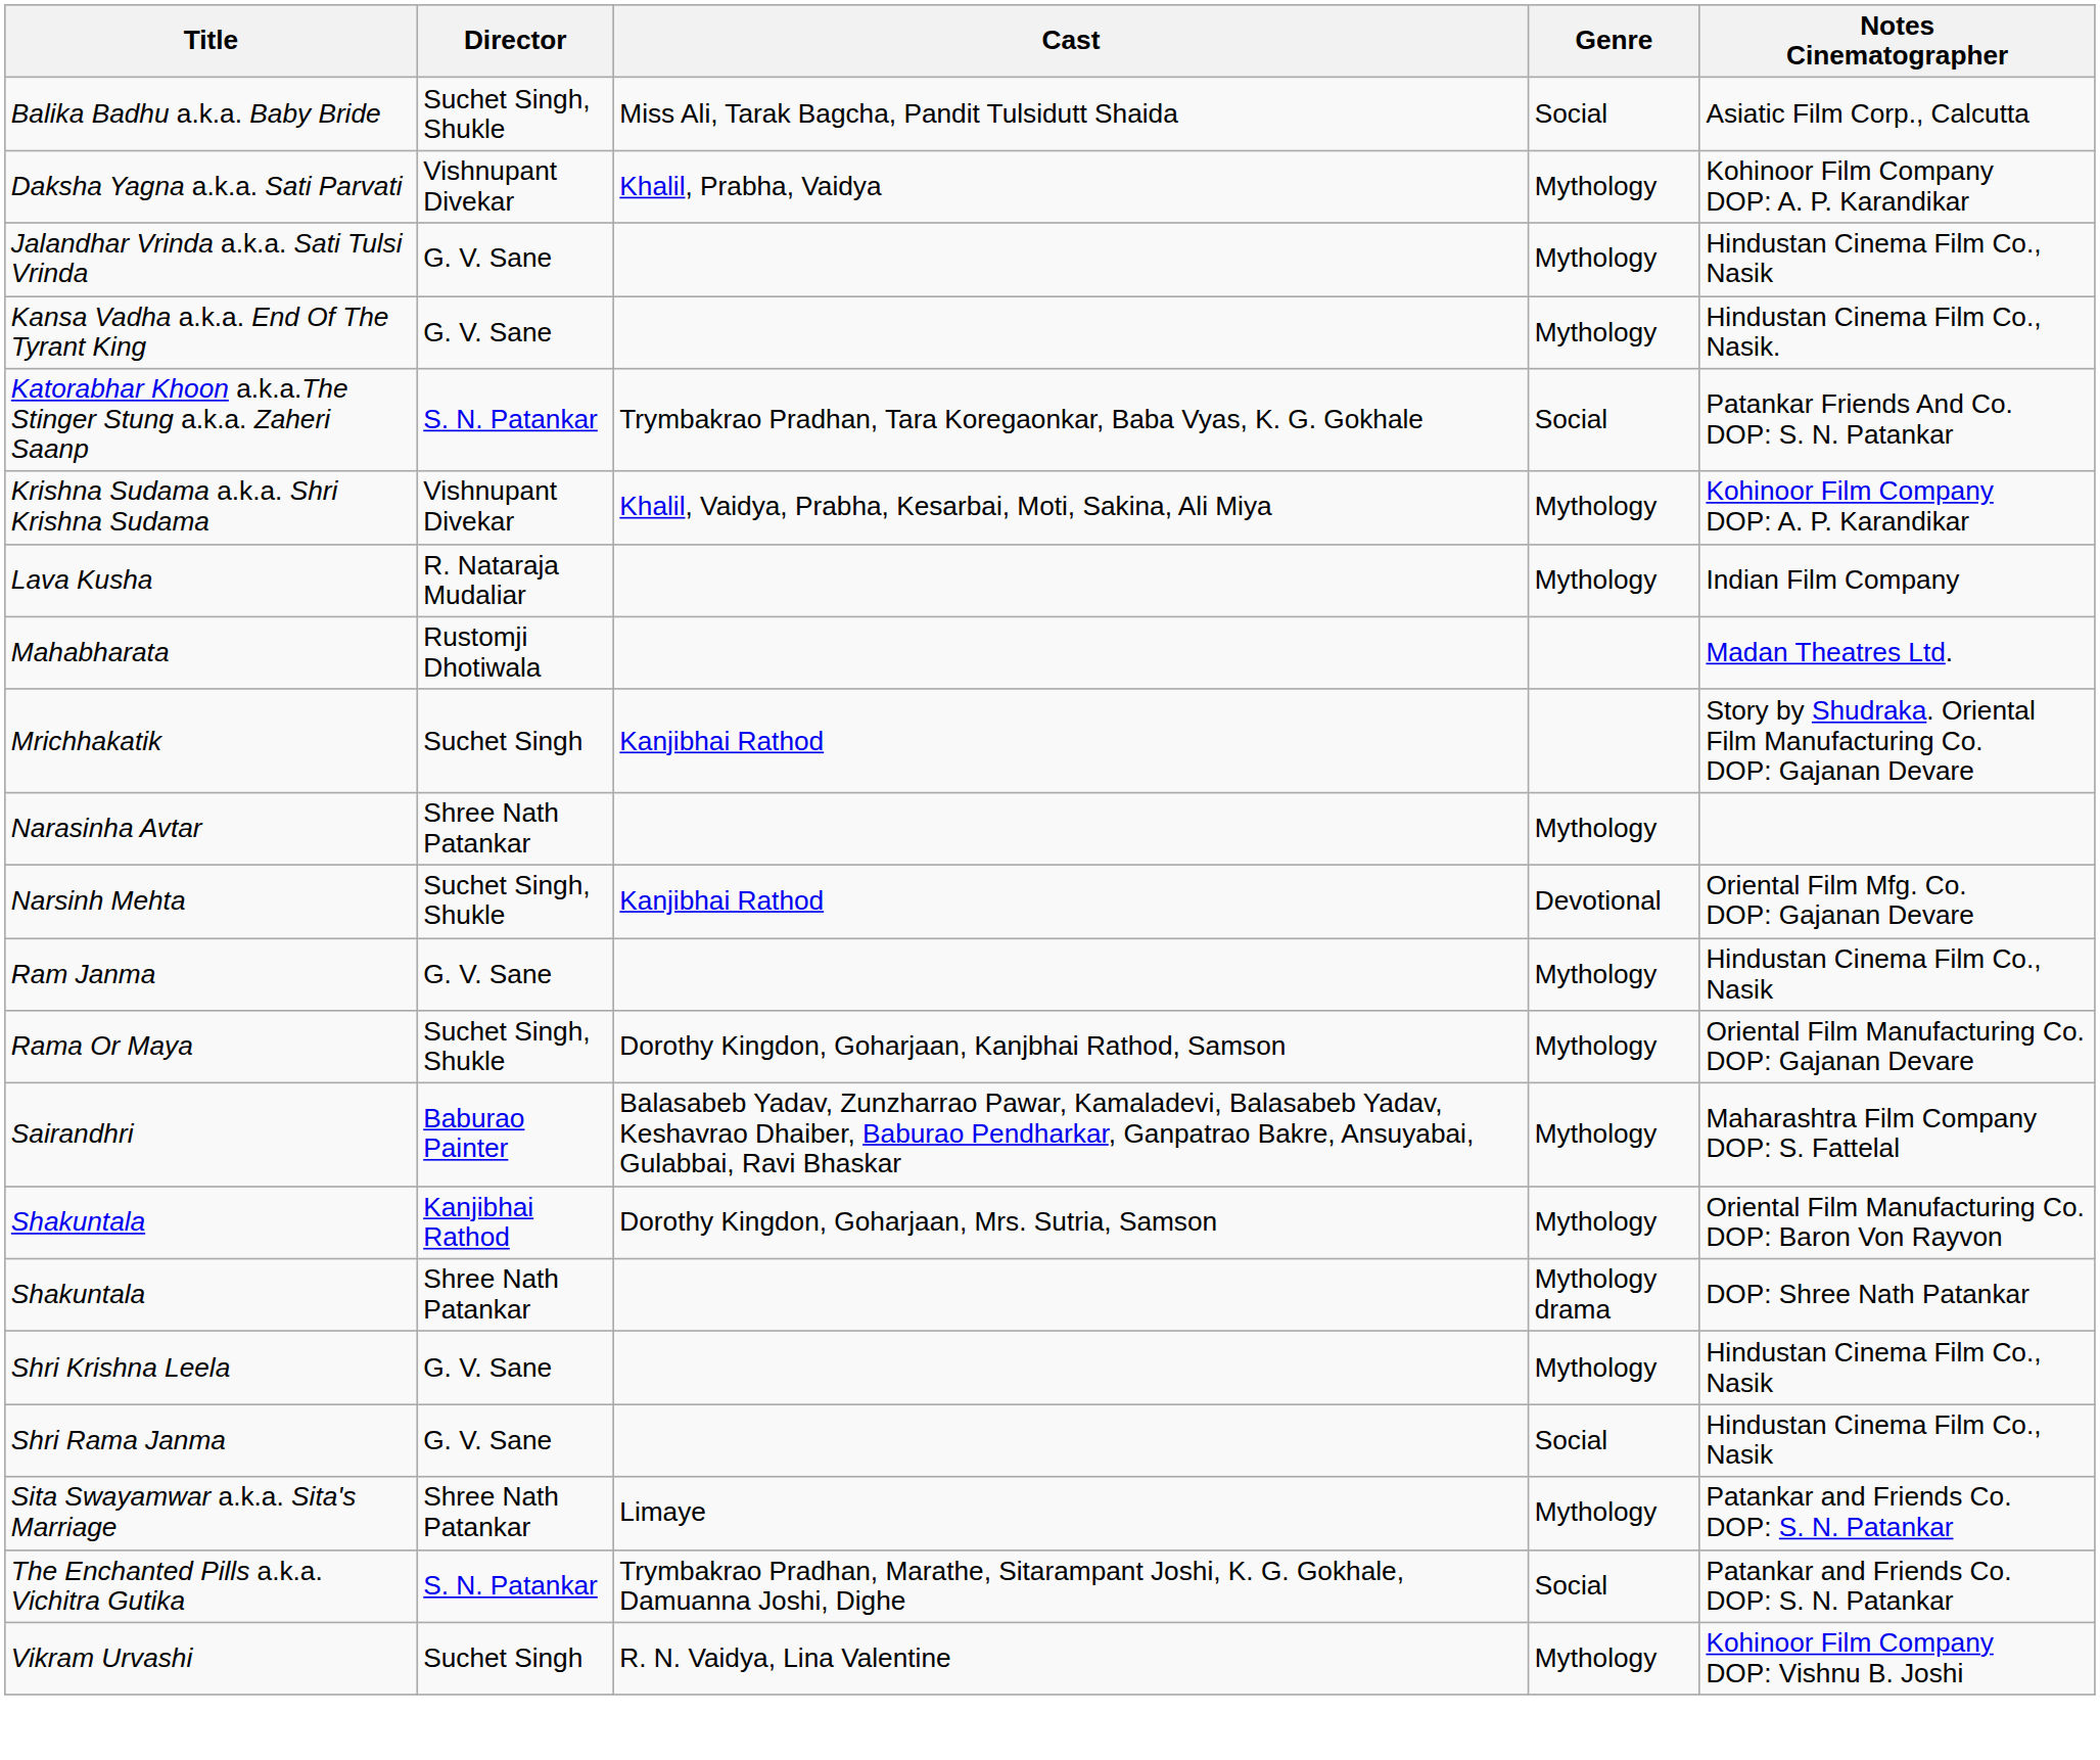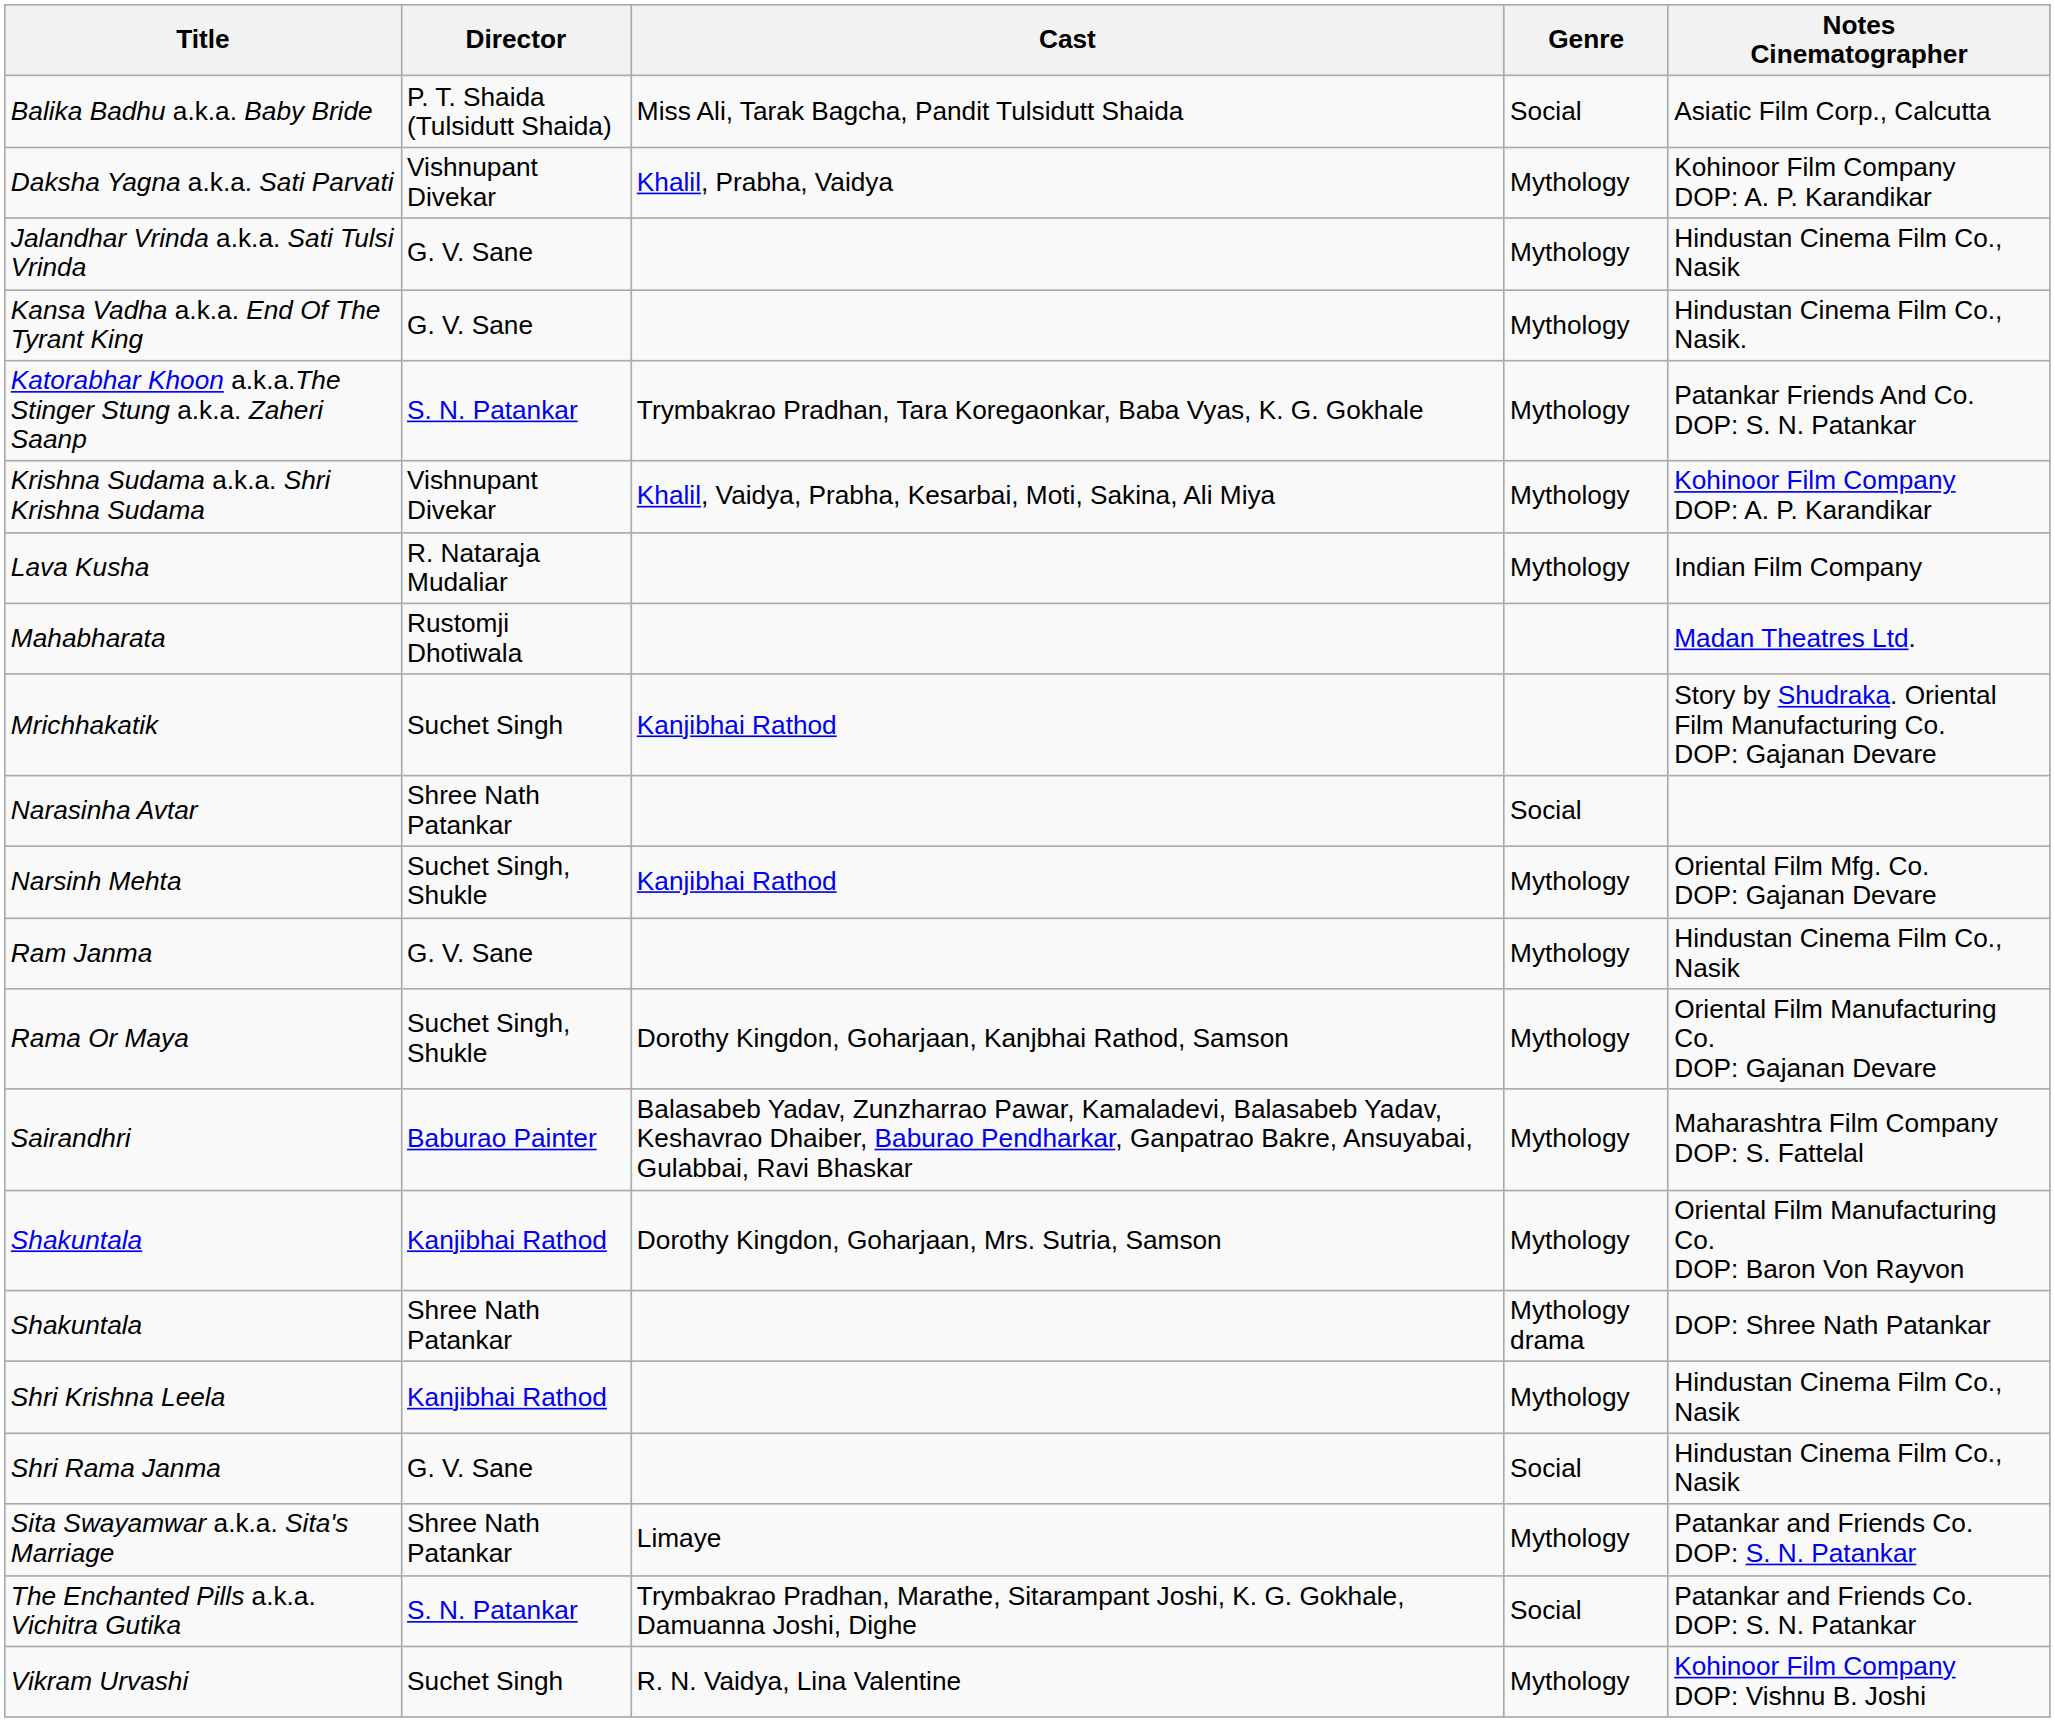Balika Badhu a.k.a. Baby Bride | Director: Suchet Singh, Shukle -> P. T. Shaida (Tulsidutt Shaida)
Katorabhar Khoon a.k.a.The Stinger Stung a.k.a. Zaheri Saanp | Genre: Social -> Mythology
Narasinha Avtar | Genre: Mythology -> Social
Narsinh Mehta | Genre: Devotional -> Mythology
Shri Krishna Leela | Director: G. V. Sane -> Kanjibhai Rathod
